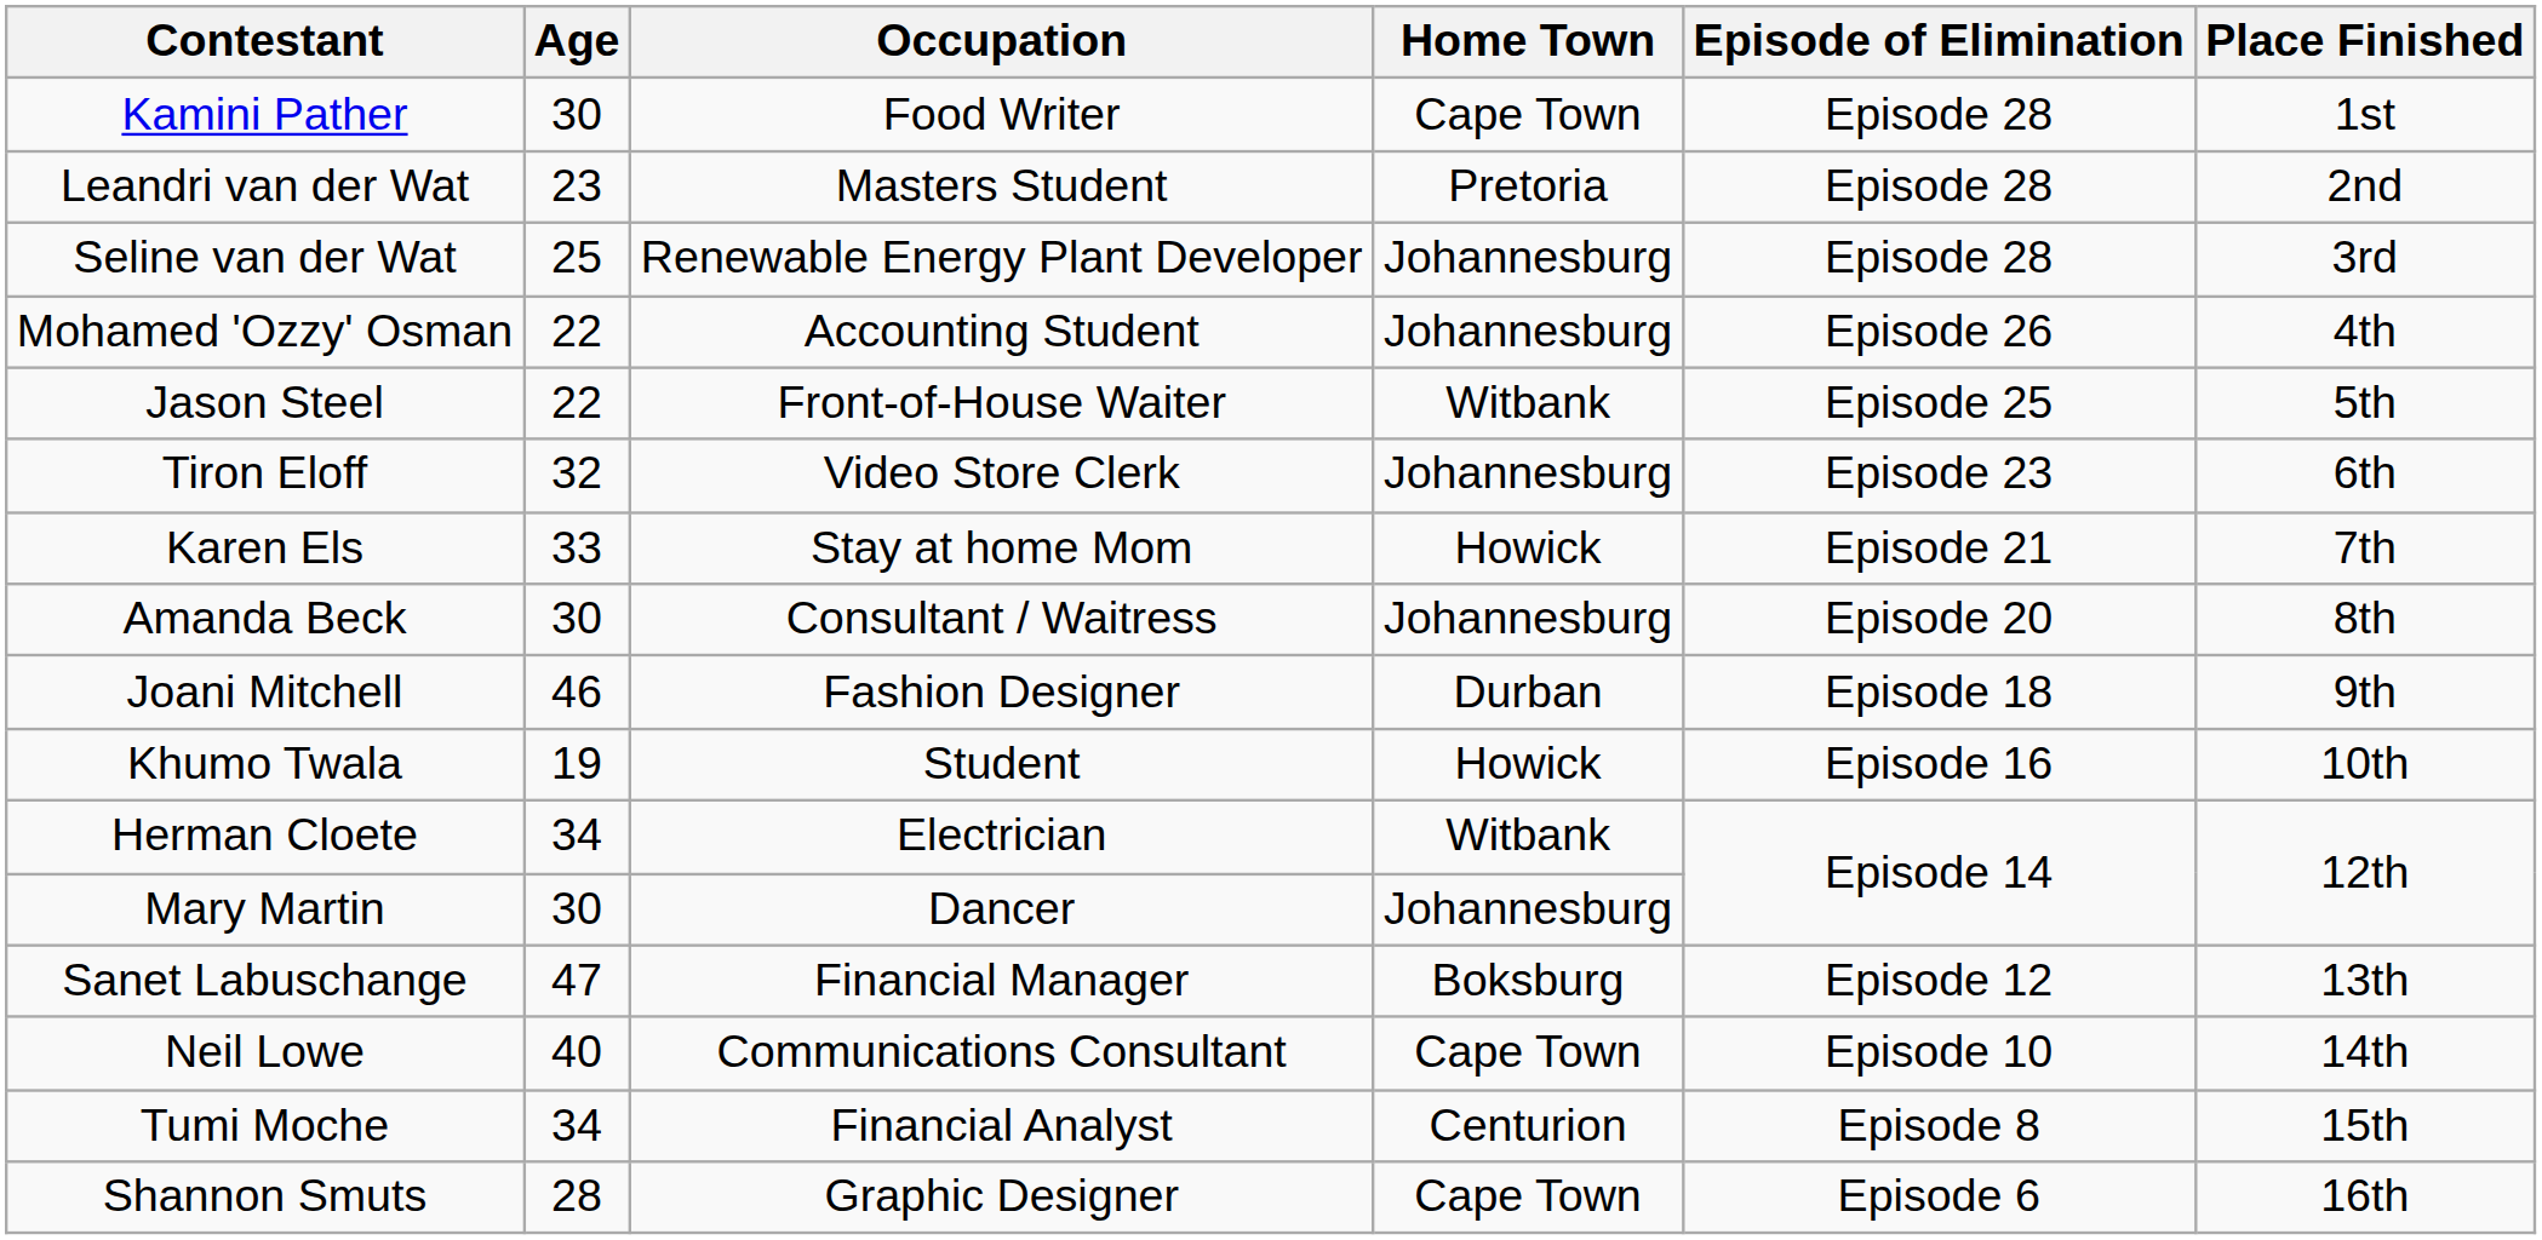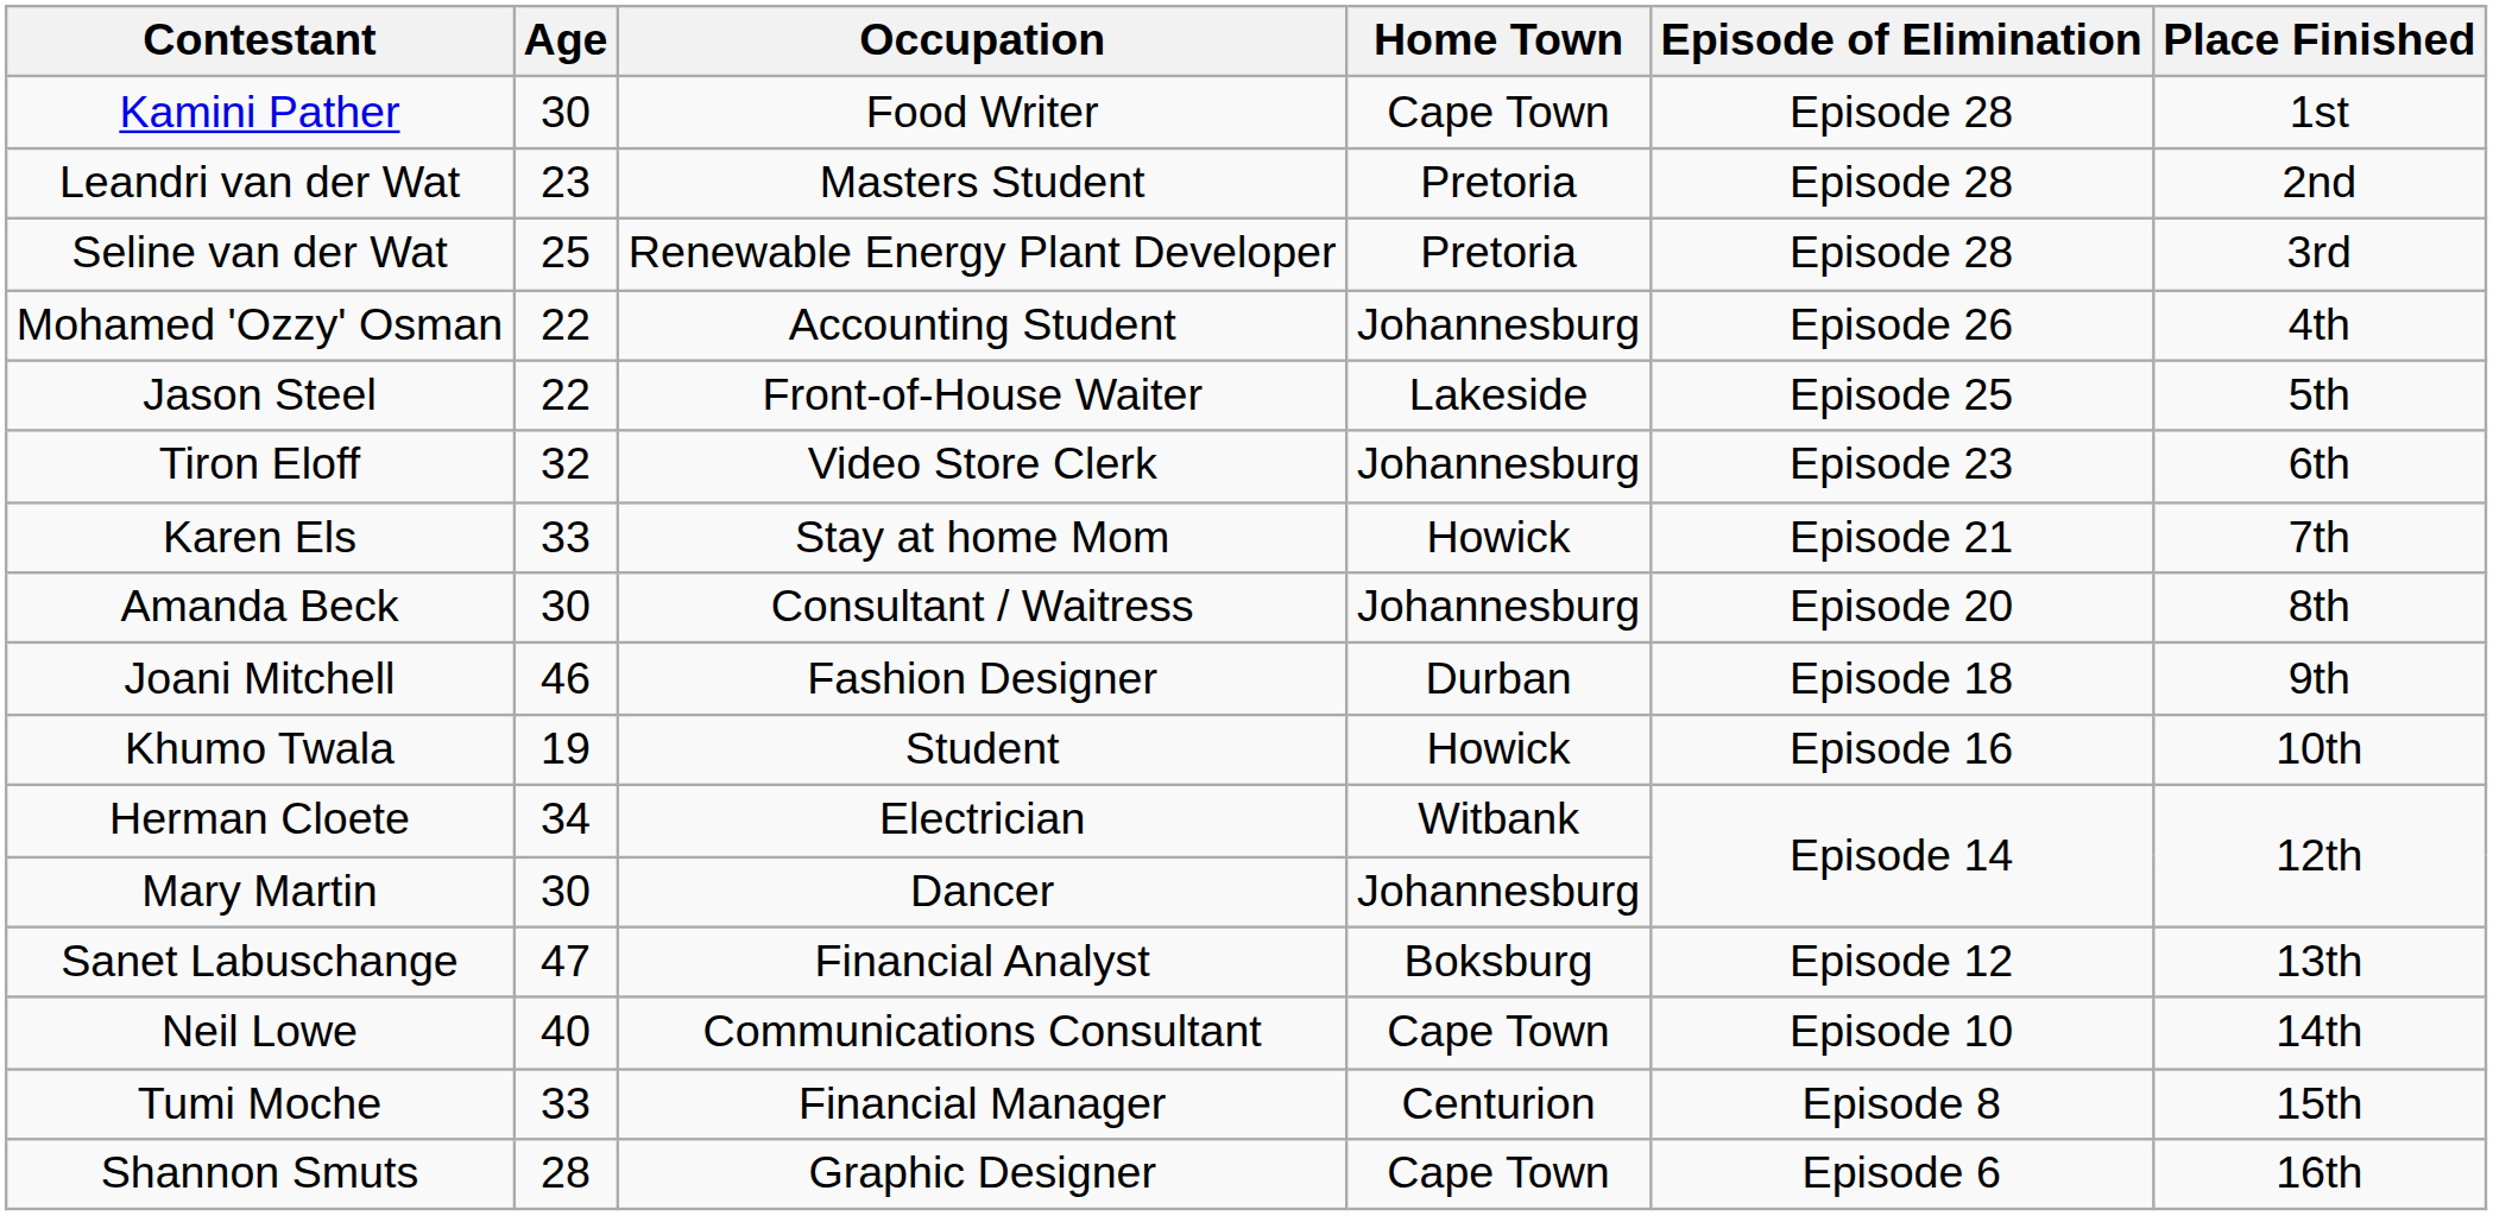Seline van der Wat | Home Town: Johannesburg -> Pretoria
Jason Steel | Home Town: Witbank -> Lakeside
Sanet Labuschange | Occupation: Financial Manager -> Financial Analyst
Tumi Moche | Age: 34 -> 33
Tumi Moche | Occupation: Financial Analyst -> Financial Manager
